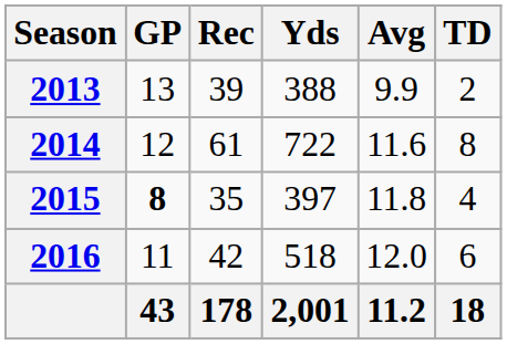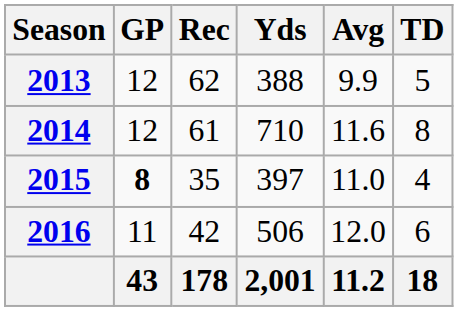2013 | GP: 13 -> 12
2013 | Rec: 39 -> 62
2013 | TD: 2 -> 5
2014 | Yds: 722 -> 710
2015 | Avg: 11.8 -> 11.0
2016 | Yds: 518 -> 506
